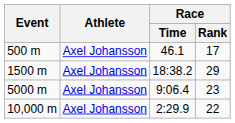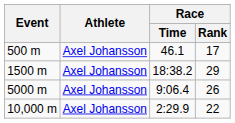5000 m | Race / Rank: 23 -> 26
